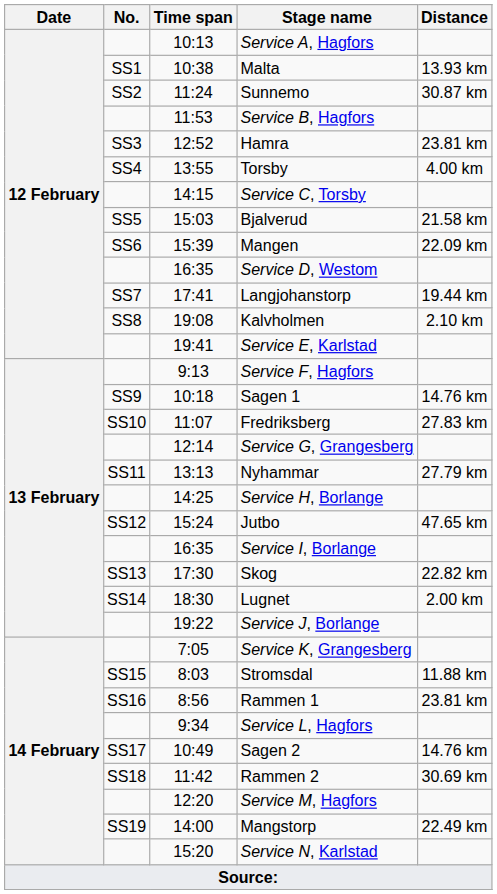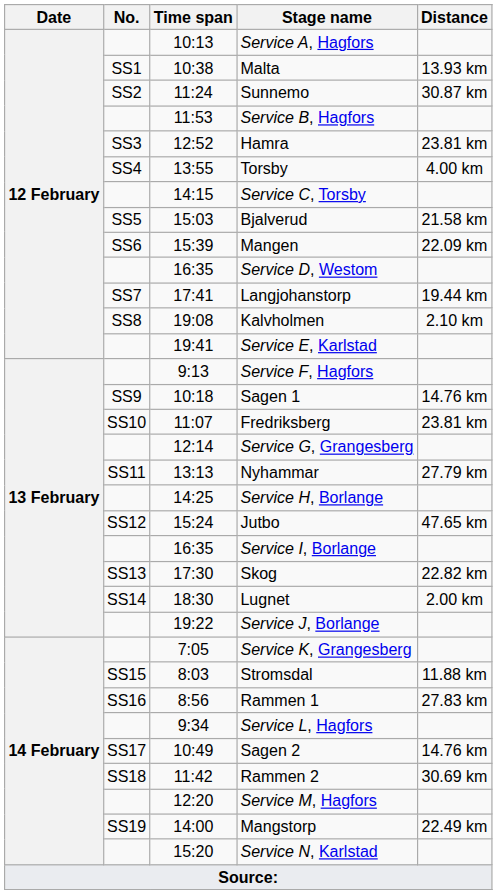Fredriksberg | Distance: 27.83 km -> 23.81 km
Rammen 1 | Distance: 23.81 km -> 27.83 km
